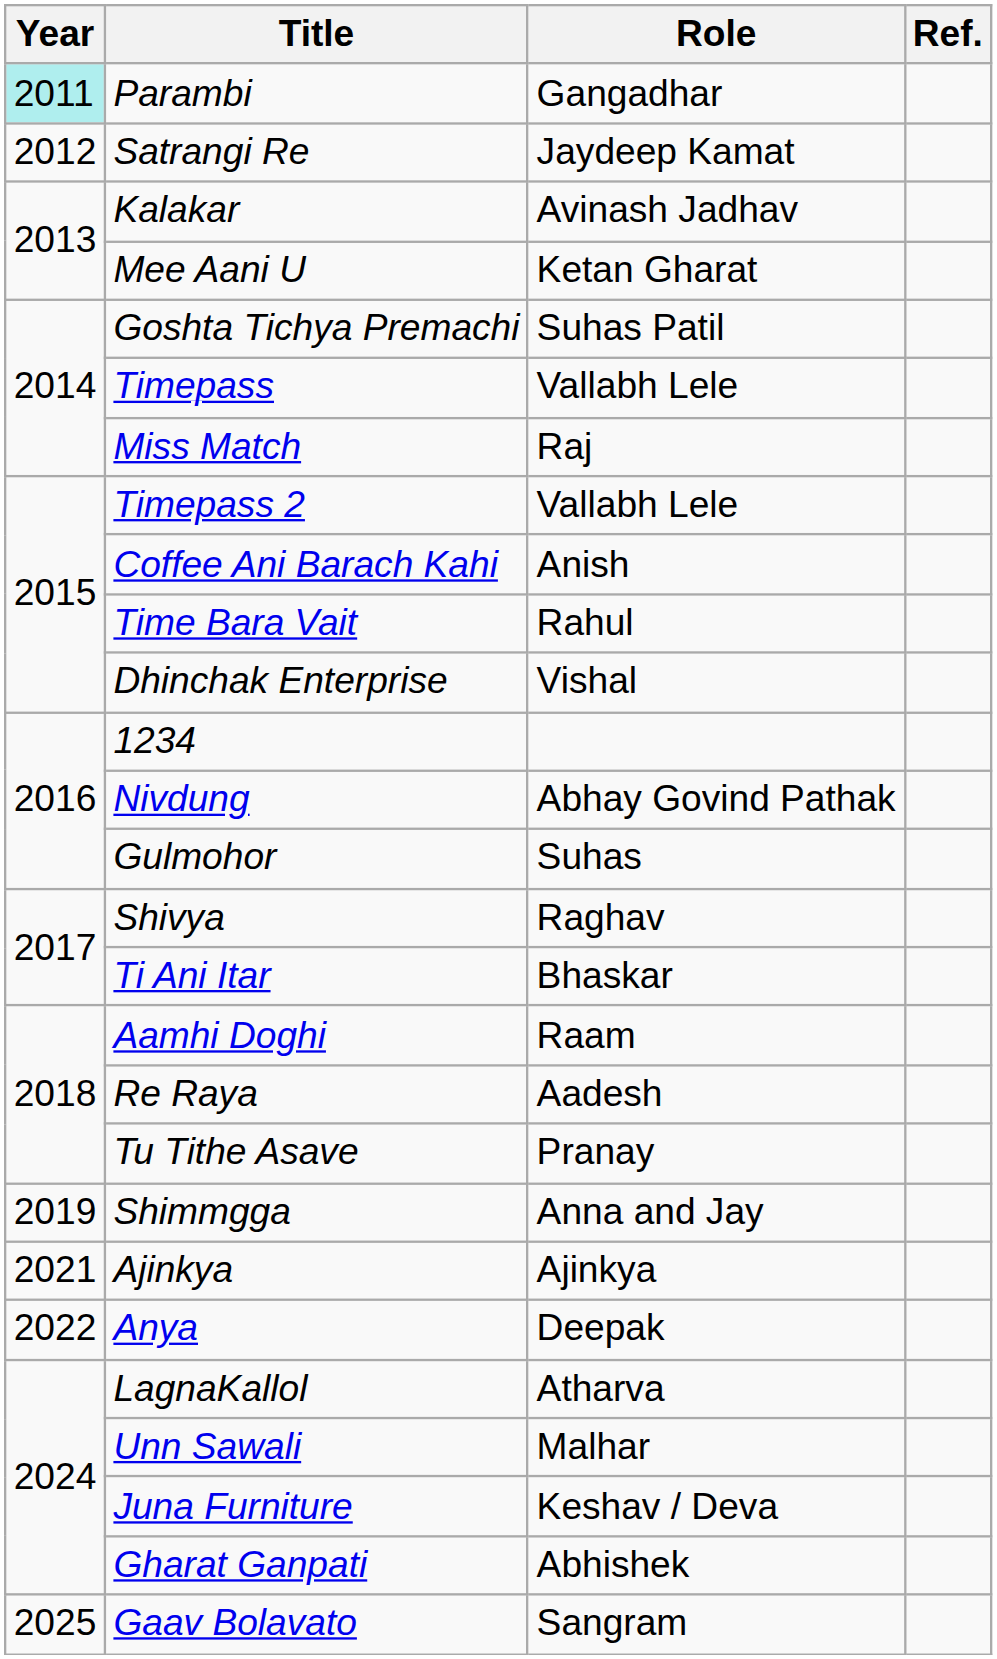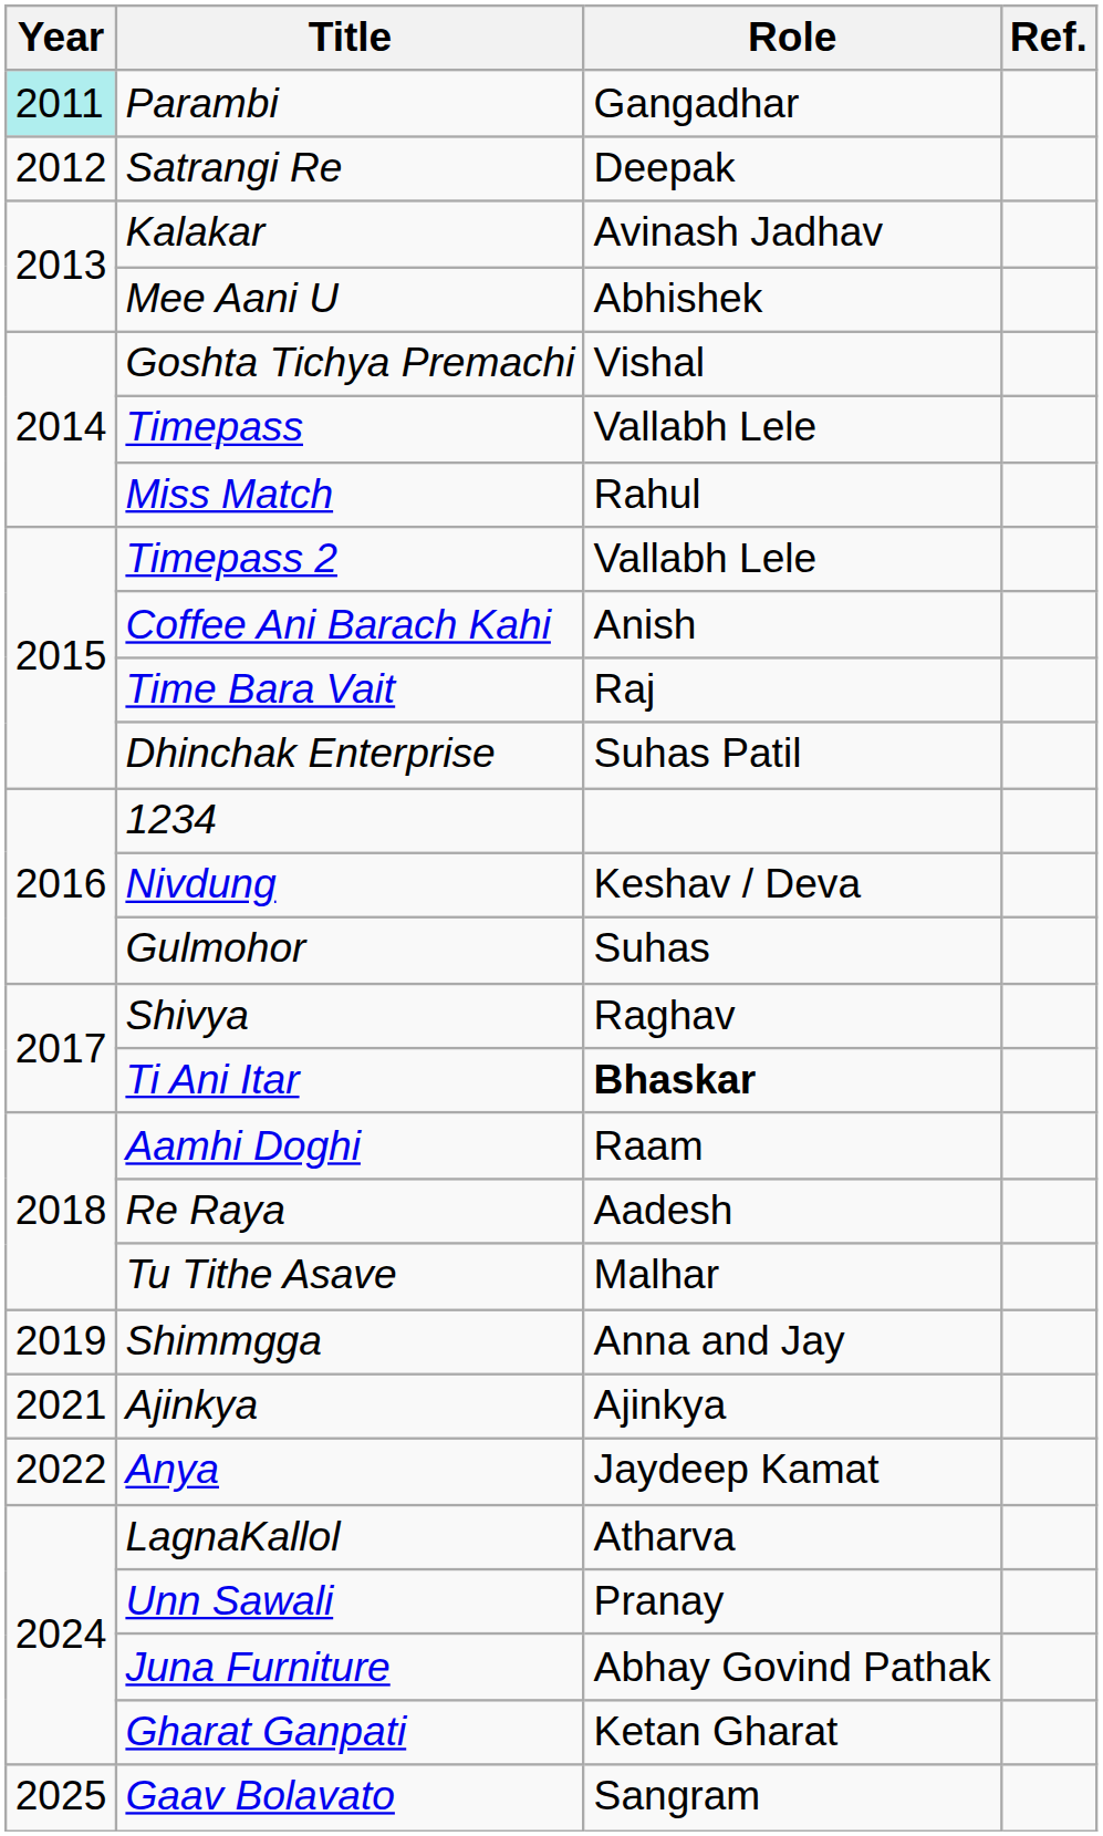Satrangi Re | Role: Jaydeep Kamat -> Deepak
Mee Aani U | Role: Ketan Gharat -> Abhishek
Goshta Tichya Premachi | Role: Suhas Patil -> Vishal
Miss Match | Role: Raj -> Rahul
Time Bara Vait | Role: Rahul -> Raj
Dhinchak Enterprise | Role: Vishal -> Suhas Patil
Nivdung | Role: Abhay Govind Pathak -> Keshav / Deva
Ti Ani Itar | Role: normal -> bold
Tu Tithe Asave | Role: Pranay -> Malhar
Anya | Role: Deepak -> Jaydeep Kamat
Unn Sawali | Role: Malhar -> Pranay
Juna Furniture | Role: Keshav / Deva -> Abhay Govind Pathak
Gharat Ganpati | Role: Abhishek -> Ketan Gharat
